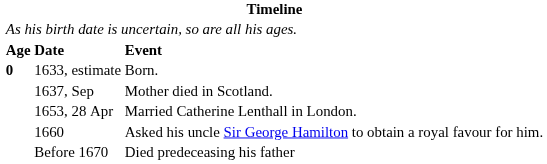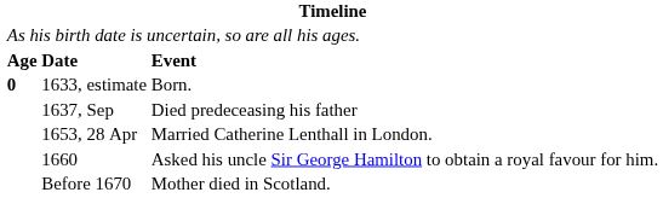1637, Sep | column 3: Mother died in Scotland. -> Died predeceasing his father
Before 1670 | column 3: Died predeceasing his father -> Mother died in Scotland.
